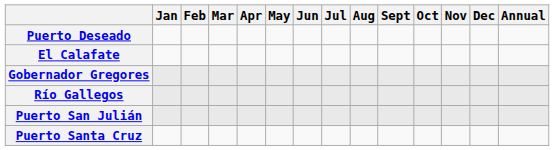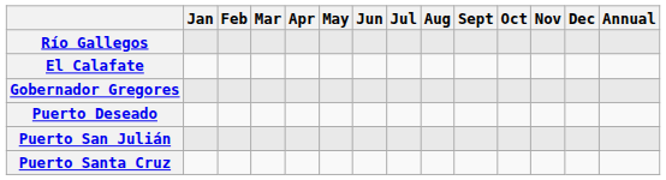rows swapped: Río Gallegos <-> Puerto Deseado
